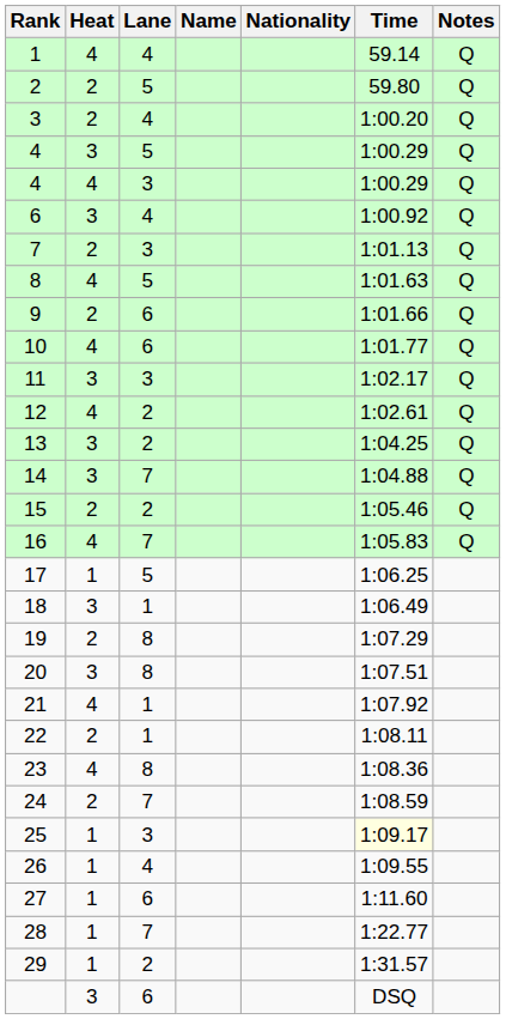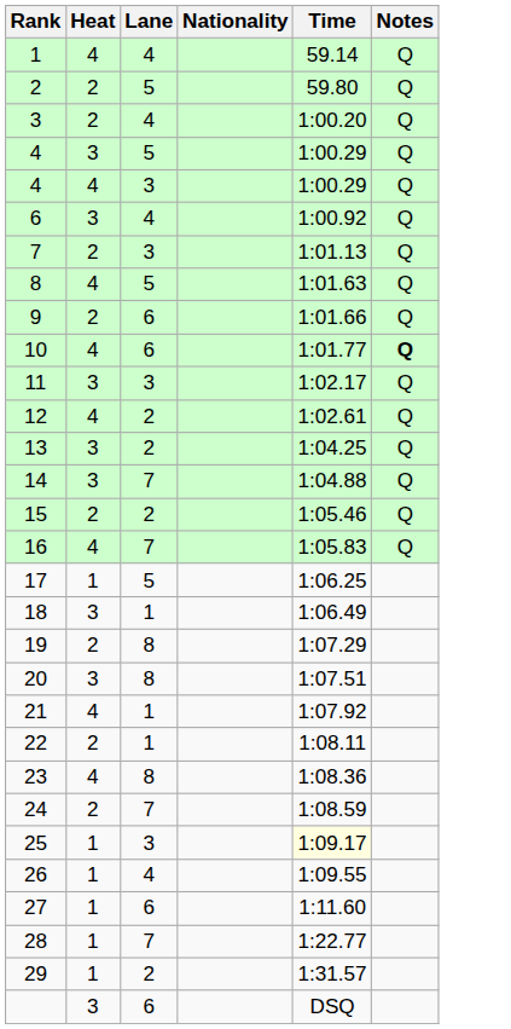- column: Name
10 | Notes: normal -> bold
